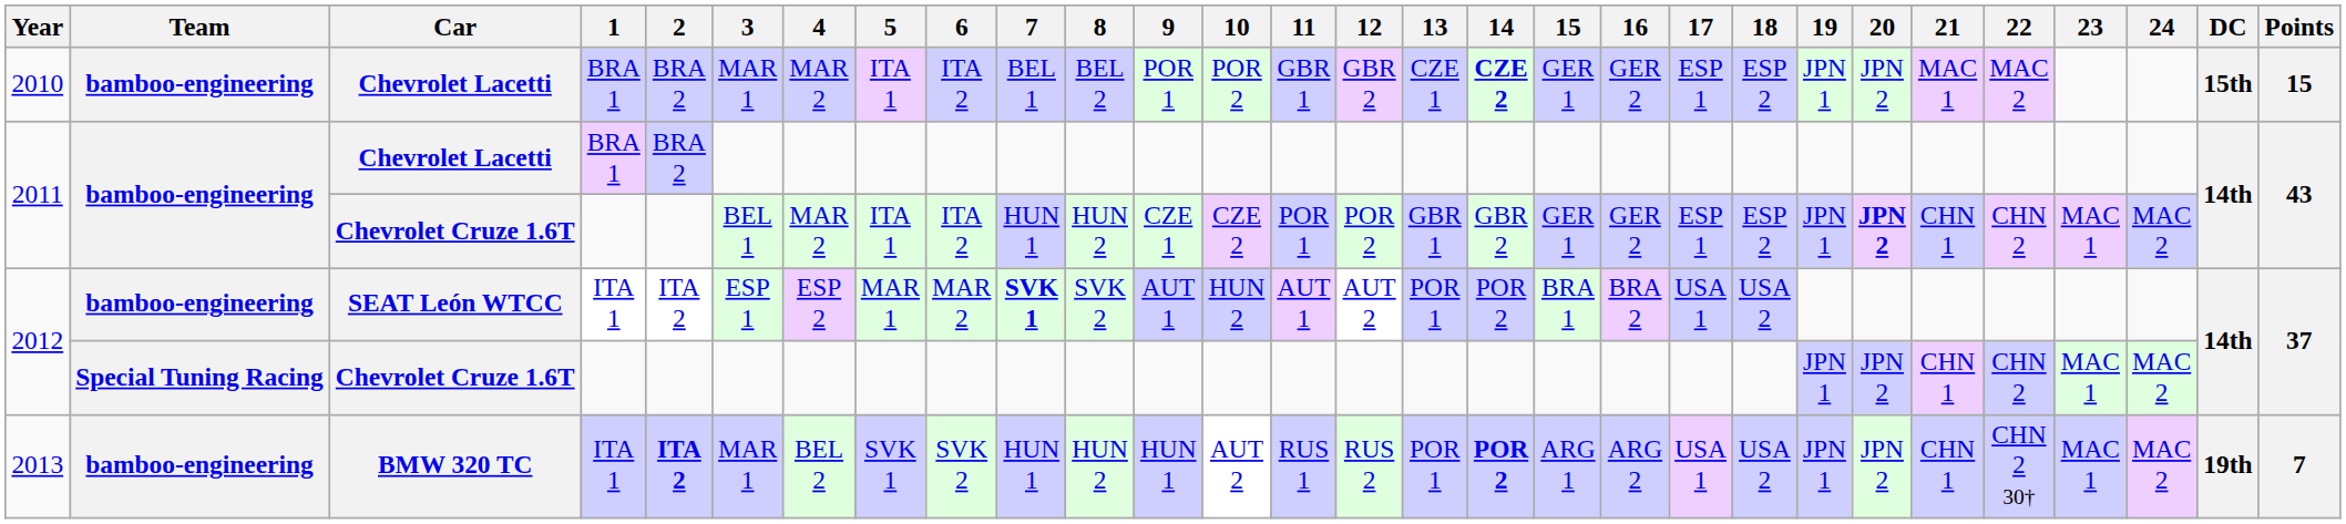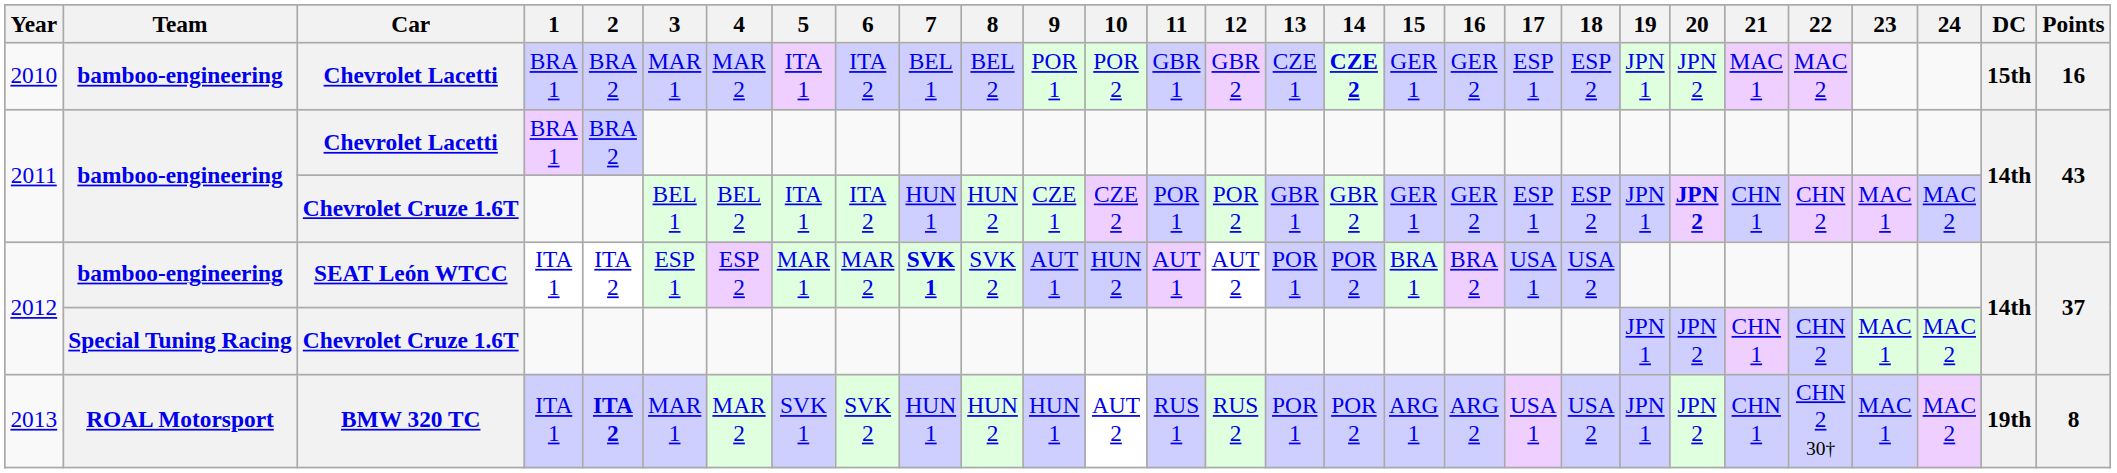2010 | Points: 15 -> 16
2011 / Chevrolet Cruze 1.6T | 4: MAR 2 -> BEL 2
2013 | Team: bamboo-engineering -> ROAL Motorsport
2013 | 4: BEL 2 -> MAR 2
2013 | 14: bold -> normal
2013 | Points: 7 -> 8
